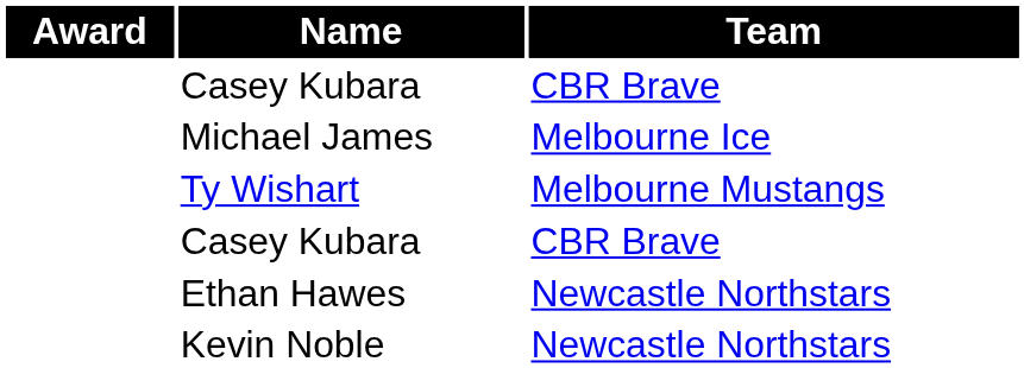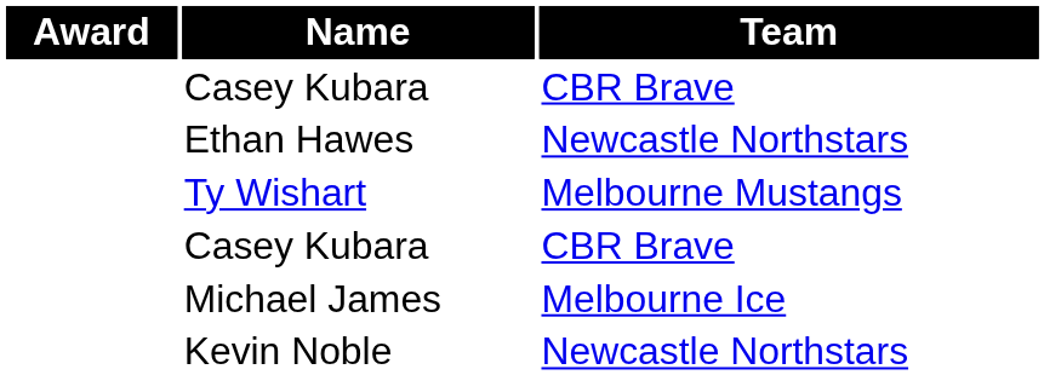rows swapped: Michael James <-> Ethan Hawes
